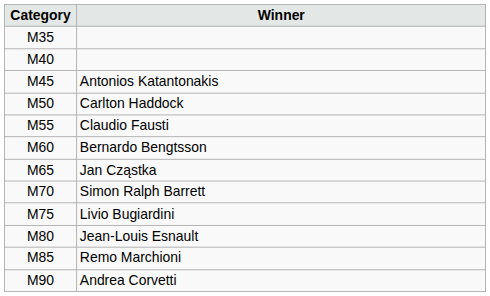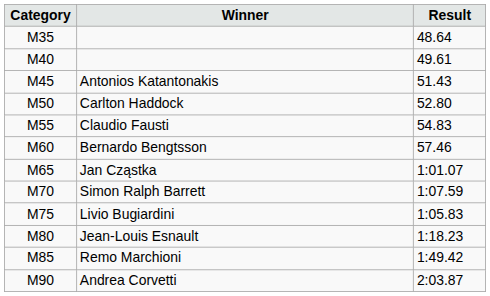+ column: Result | 48.64 | 49.61 | 51.43 | 52.80 | 54.83 | 57.46 | 1:01.07 | 1:07.59 | 1:05.83 | 1:18.23 | 1:49.42 | 2:03.87
